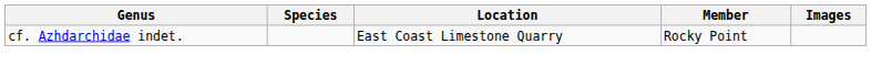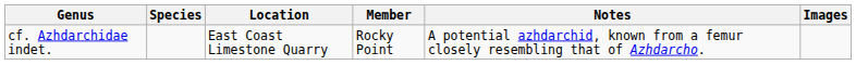+ column: Notes | A potential azhdarchid, known from a femur closely resembling that of Azhdarcho.
